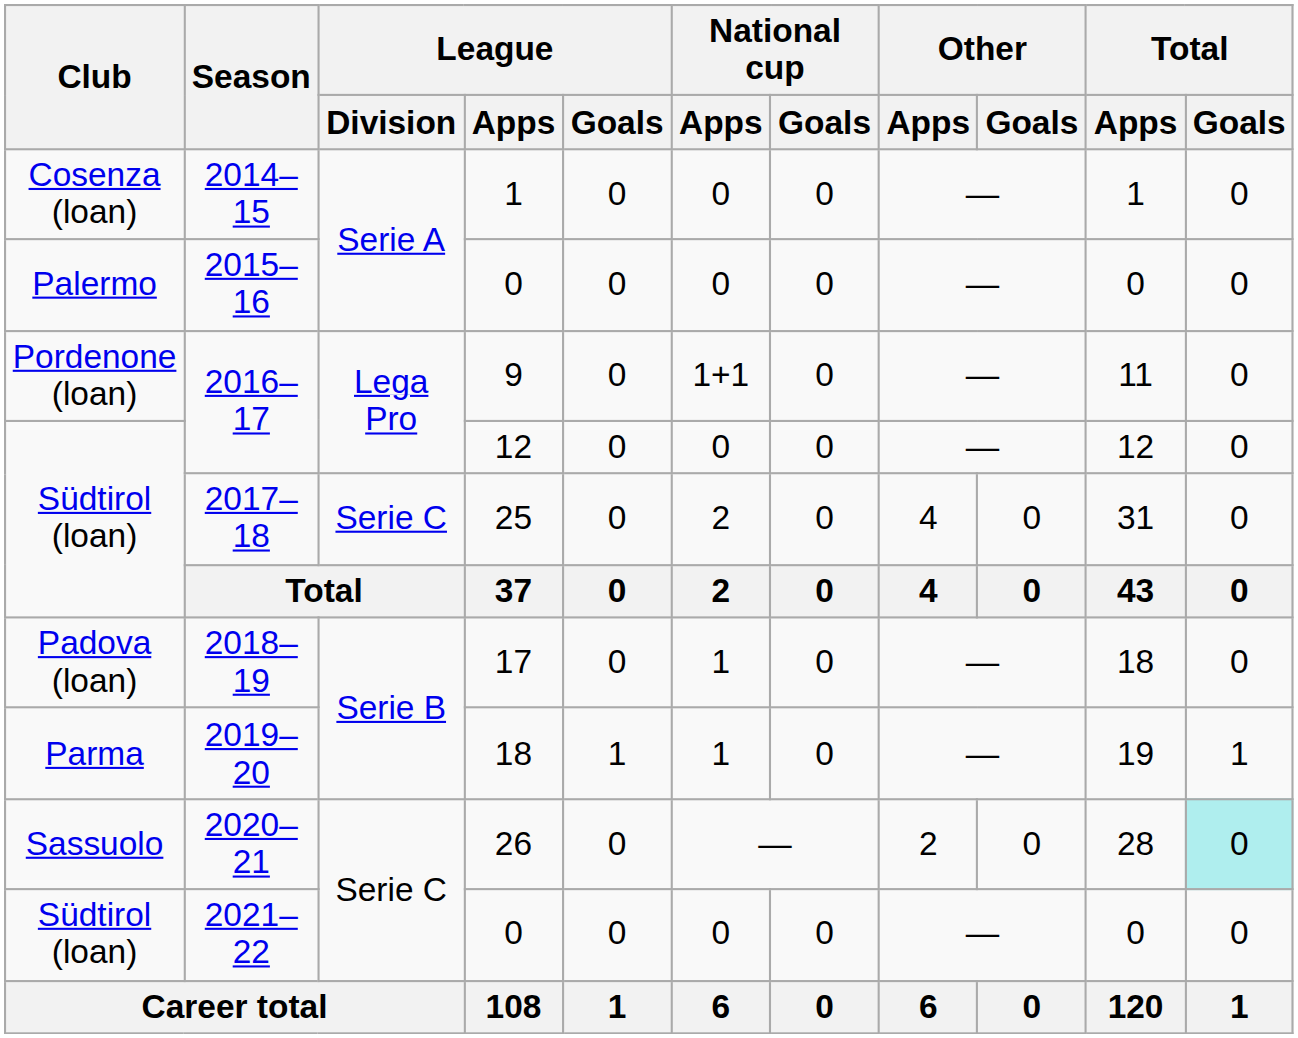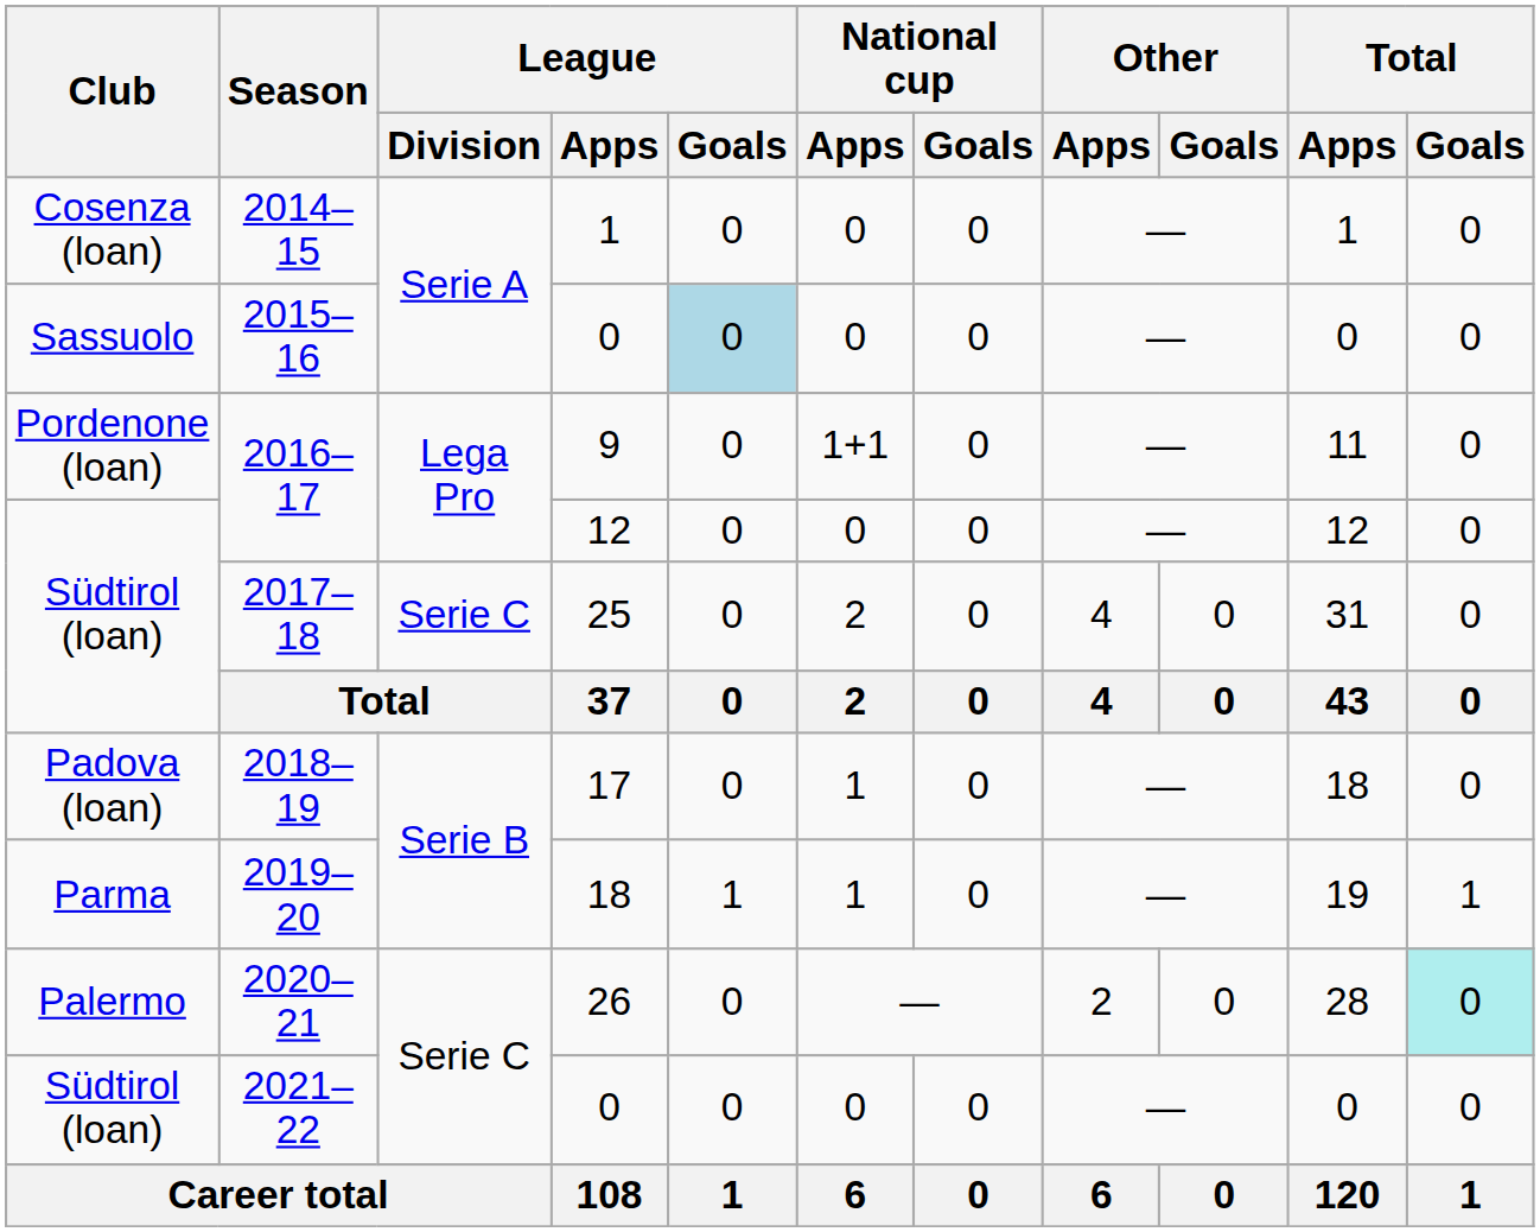2015–16 | Club: Palermo -> Sassuolo
2015–16 | League / Goals: no background -> lightblue background
2020–21 | Club: Sassuolo -> Palermo
